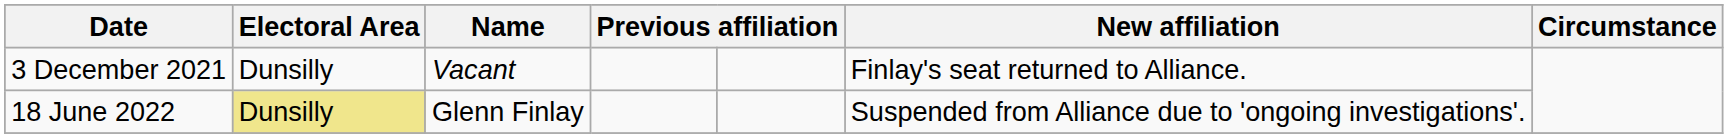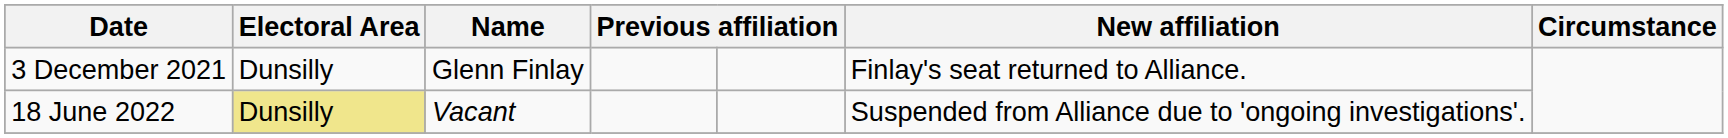3 December 2021 | Name: Vacant -> Glenn Finlay
18 June 2022 | Name: Glenn Finlay -> Vacant
